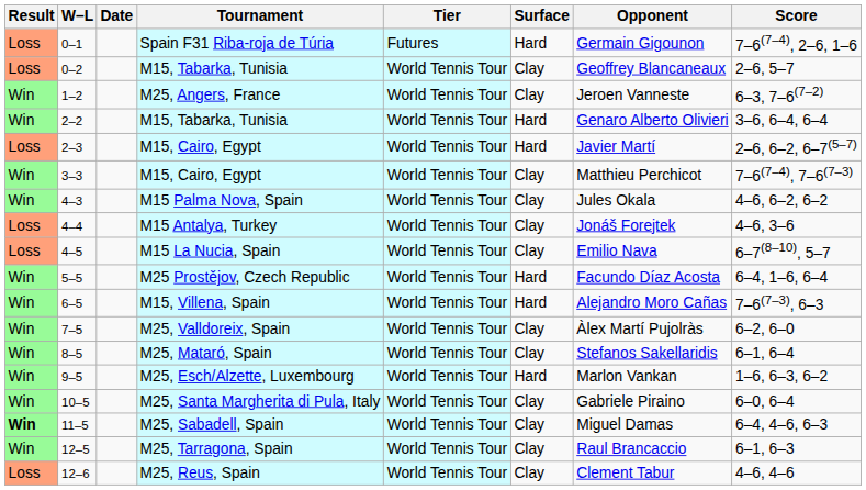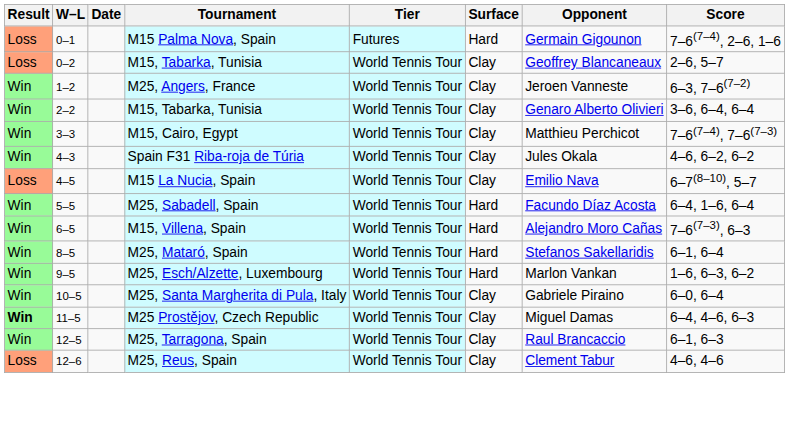0–1 | Tournament: Spain F31 Riba-roja de Túria -> M15 Palma Nova, Spain
2–2 | Surface: Hard -> Clay
- row: Loss | 2–3 | M15, Cairo, Egypt | World Tennis Tour | Hard | Javier Martí | 2–6, 6–2, 6–7(5–7)
4–3 | Tournament: M15 Palma Nova, Spain -> Spain F31 Riba-roja de Túria
- row: Loss | 4–4 | M15 Antalya, Turkey | World Tennis Tour | Clay | Jonáš Forejtek | 4–6, 3–6
5–5 | Tournament: M25 Prostějov, Czech Republic -> M25, Sabadell, Spain
- row: Win | 7–5 | M25, Valldoreix, Spain | World Tennis Tour | Clay | Àlex Martí Pujolràs | 6–2, 6–0
8–5 | Surface: Clay -> Hard
11–5 | Tournament: M25, Sabadell, Spain -> M25 Prostějov, Czech Republic
